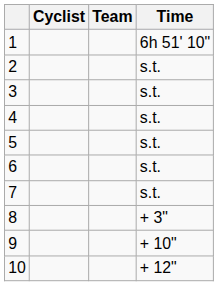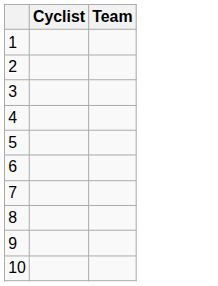- column: Time | 6h 51' 10" | s.t. | s.t. | s.t. | s.t. | s.t. | s.t. | + 3" | + 10" | + 12"
